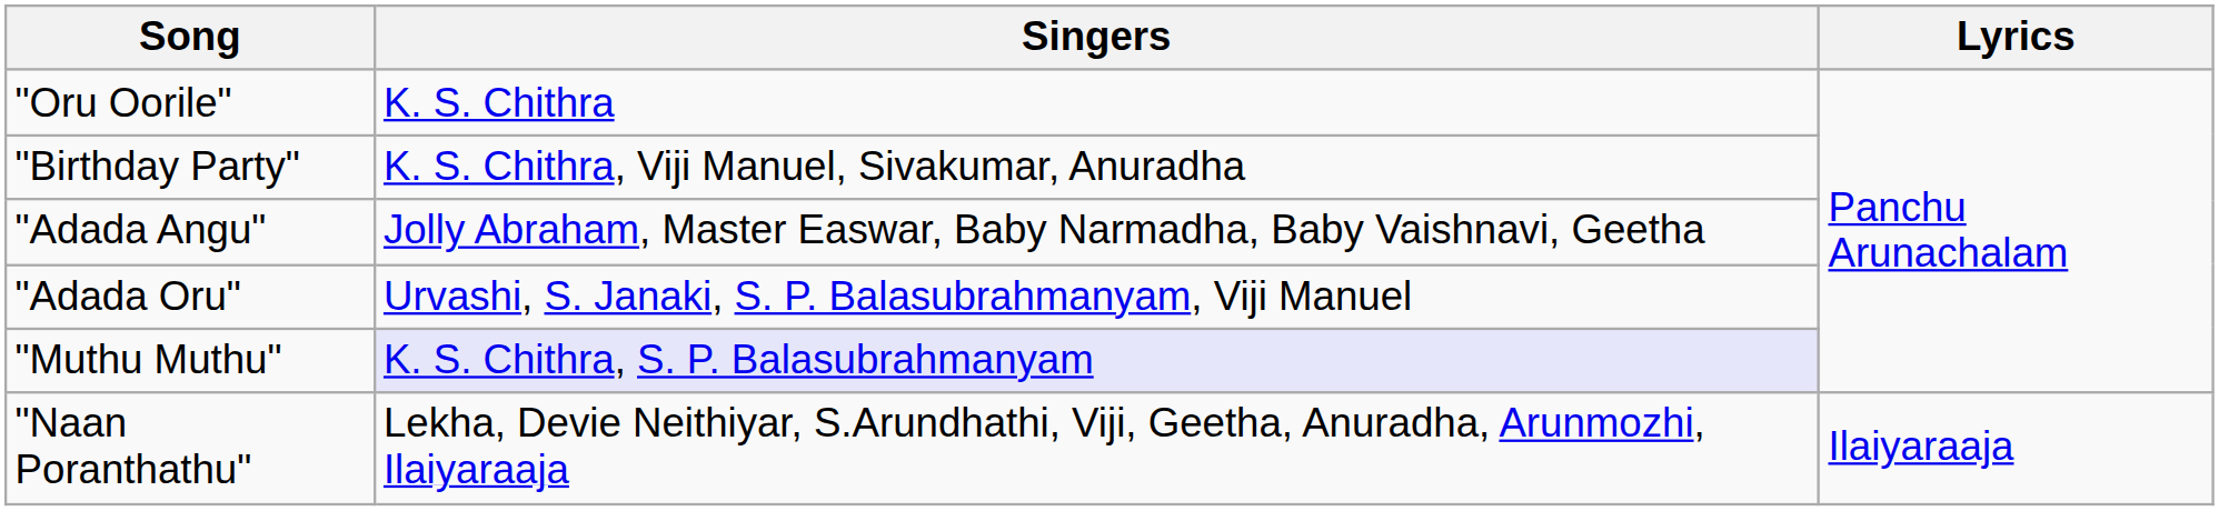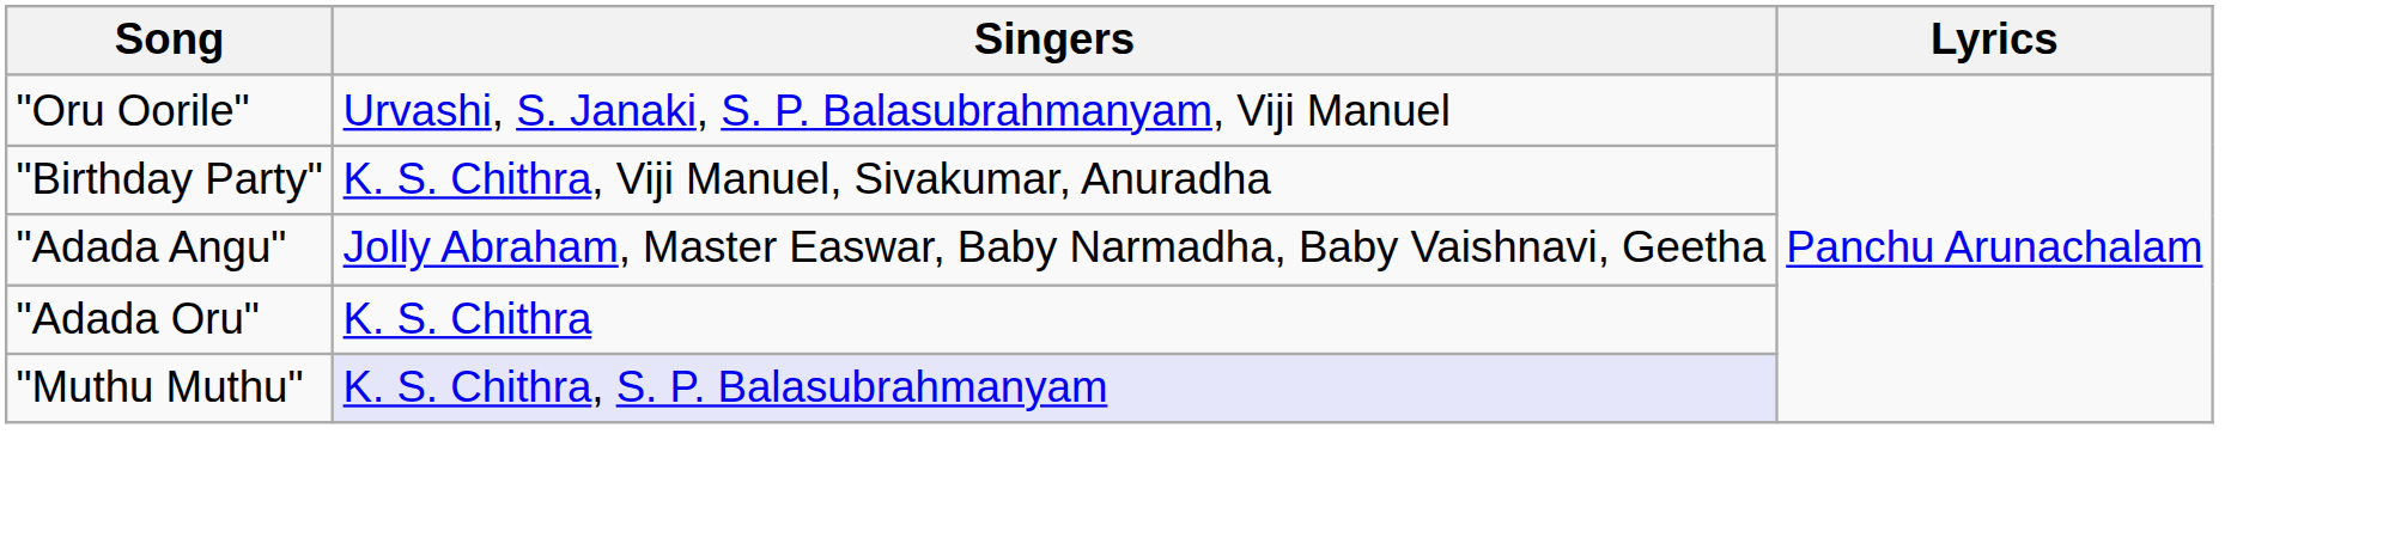"Oru Oorile" | Singers: K. S. Chithra -> Urvashi, S. Janaki, S. P. Balasubrahmanyam, Viji Manuel
"Adada Oru" | Singers: Urvashi, S. Janaki, S. P. Balasubrahmanyam, Viji Manuel -> K. S. Chithra
- row: "Naan Poranthathu" | Lekha, Devie Neithiyar, S.Arundhathi, Viji, Geetha, Anuradha, Arunmozhi, Ilaiyaraaja | Ilaiyaraaja
